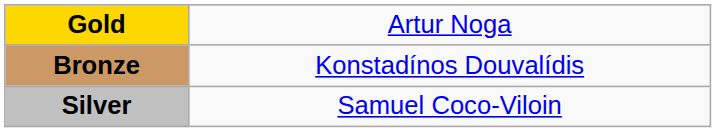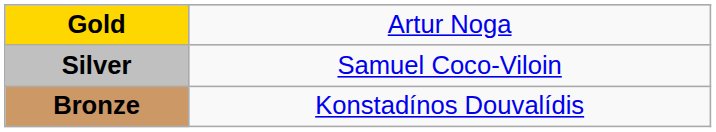rows swapped: Silver <-> Bronze
